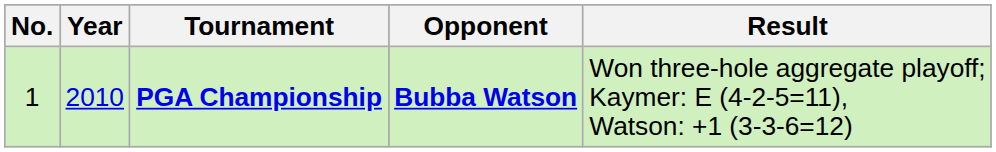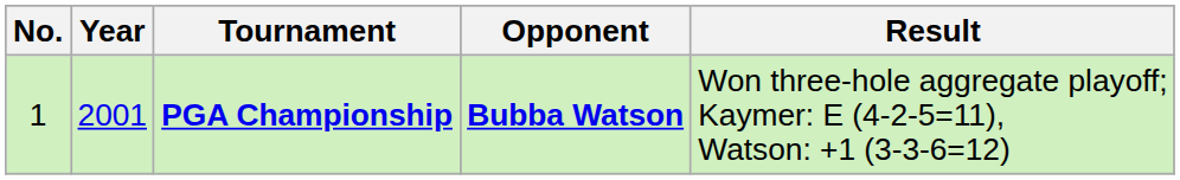PGA Championship | Year: 2010 -> 2001
